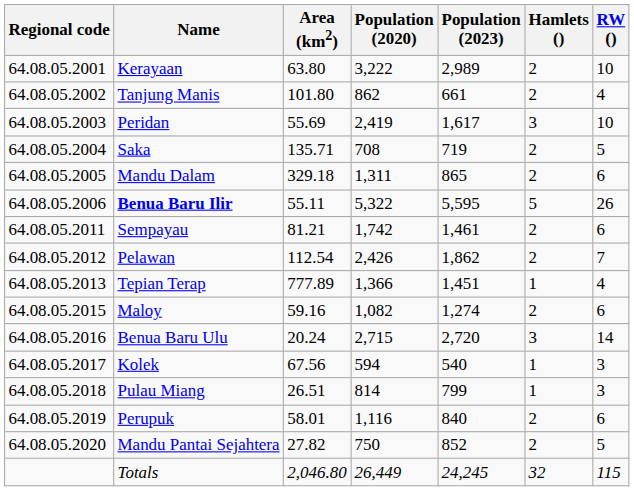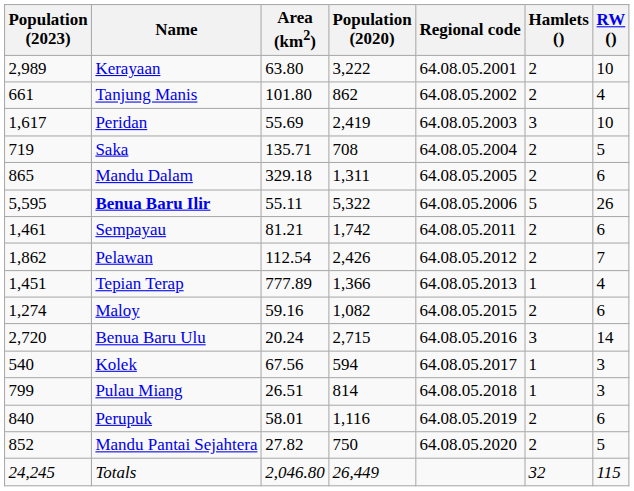columns swapped: Regional code <-> Population (2023)
